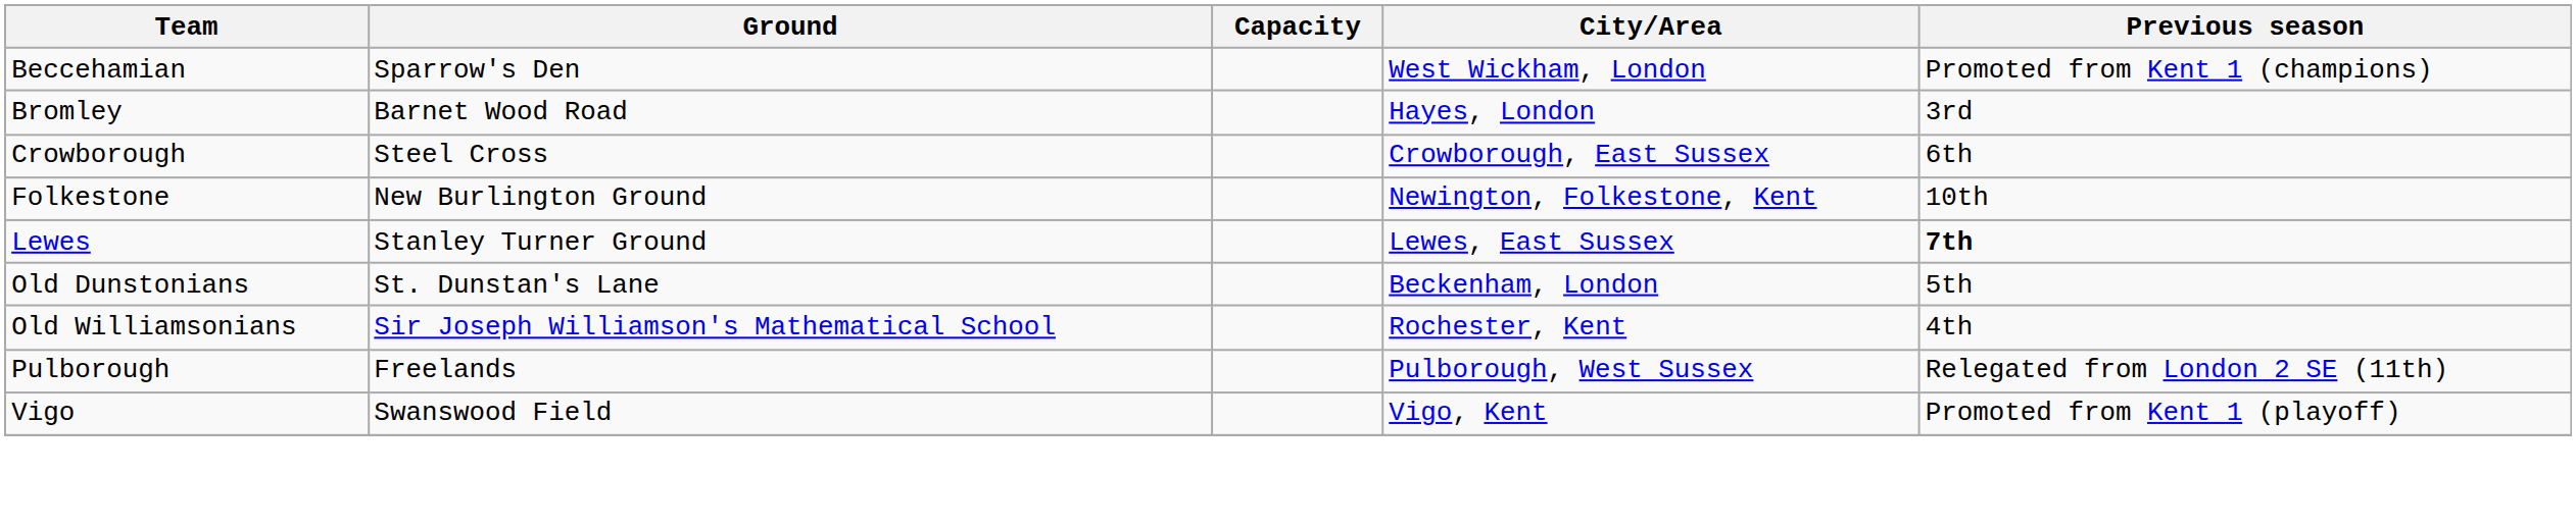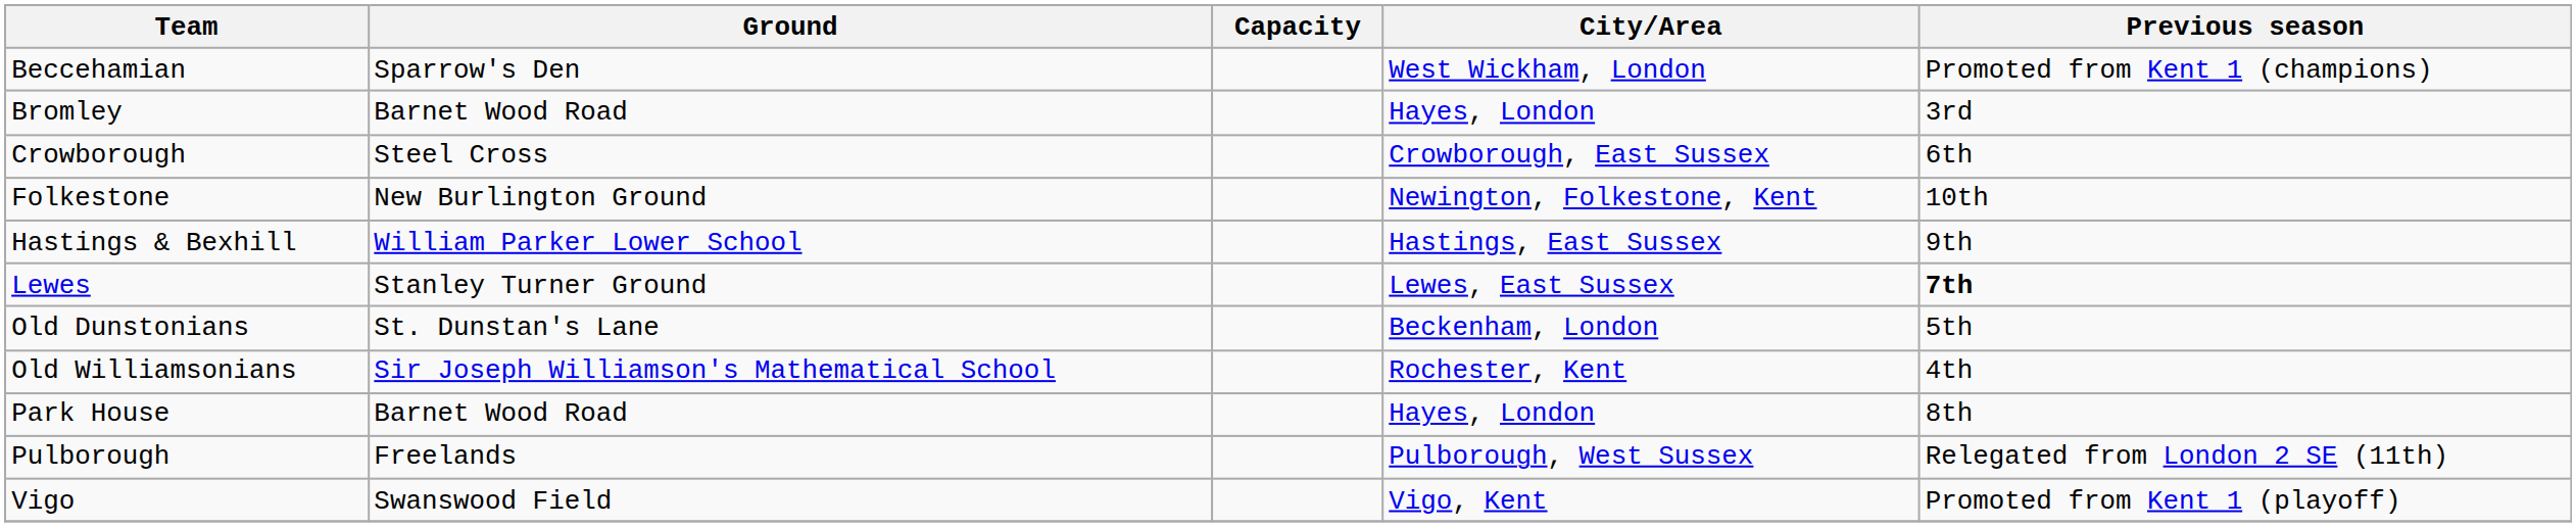+ row: Hastings & Bexhill | William Parker Lower School | Hastings, East Sussex | 9th
+ row: Park House | Barnet Wood Road | Hayes, London | 8th
